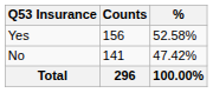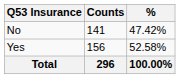rows swapped: Yes <-> No
